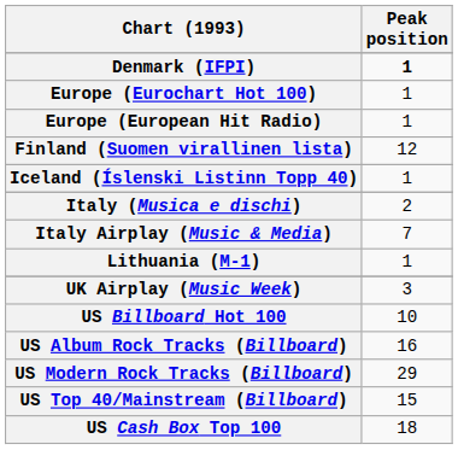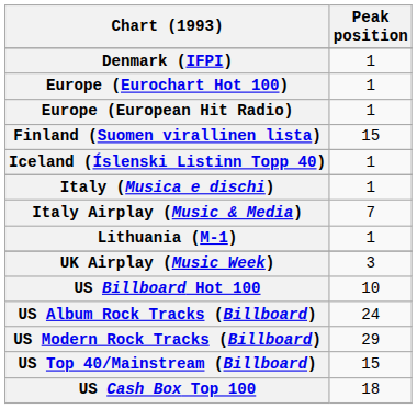Denmark (IFPI) | Peak position: bold -> normal
Finland (Suomen virallinen lista) | Peak position: 12 -> 15
Italy (Musica e dischi) | Peak position: 2 -> 1
US Album Rock Tracks (Billboard) | Peak position: 16 -> 24
